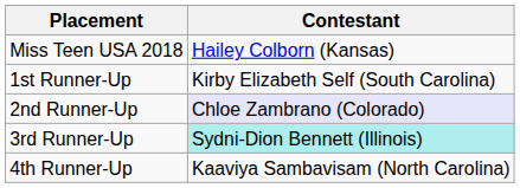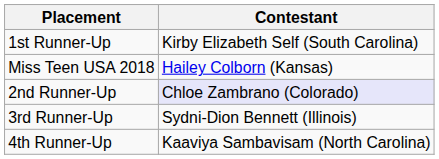rows swapped: Miss Teen USA 2018 <-> 1st Runner-Up
3rd Runner-Up | Contestant: paleturquoise background -> no background
